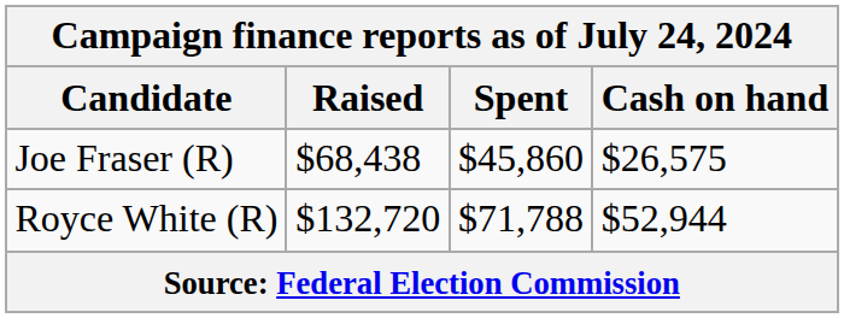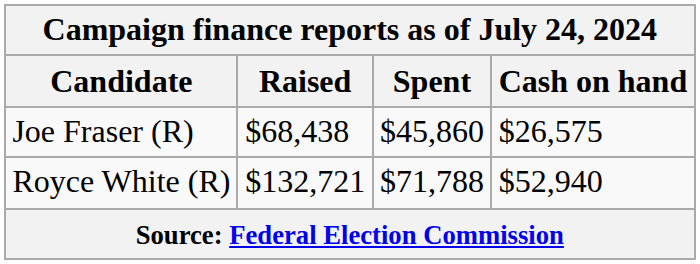Royce White (R) | Raised: $132,720 -> $132,721
Royce White (R) | Cash on hand: $52,944 -> $52,940
